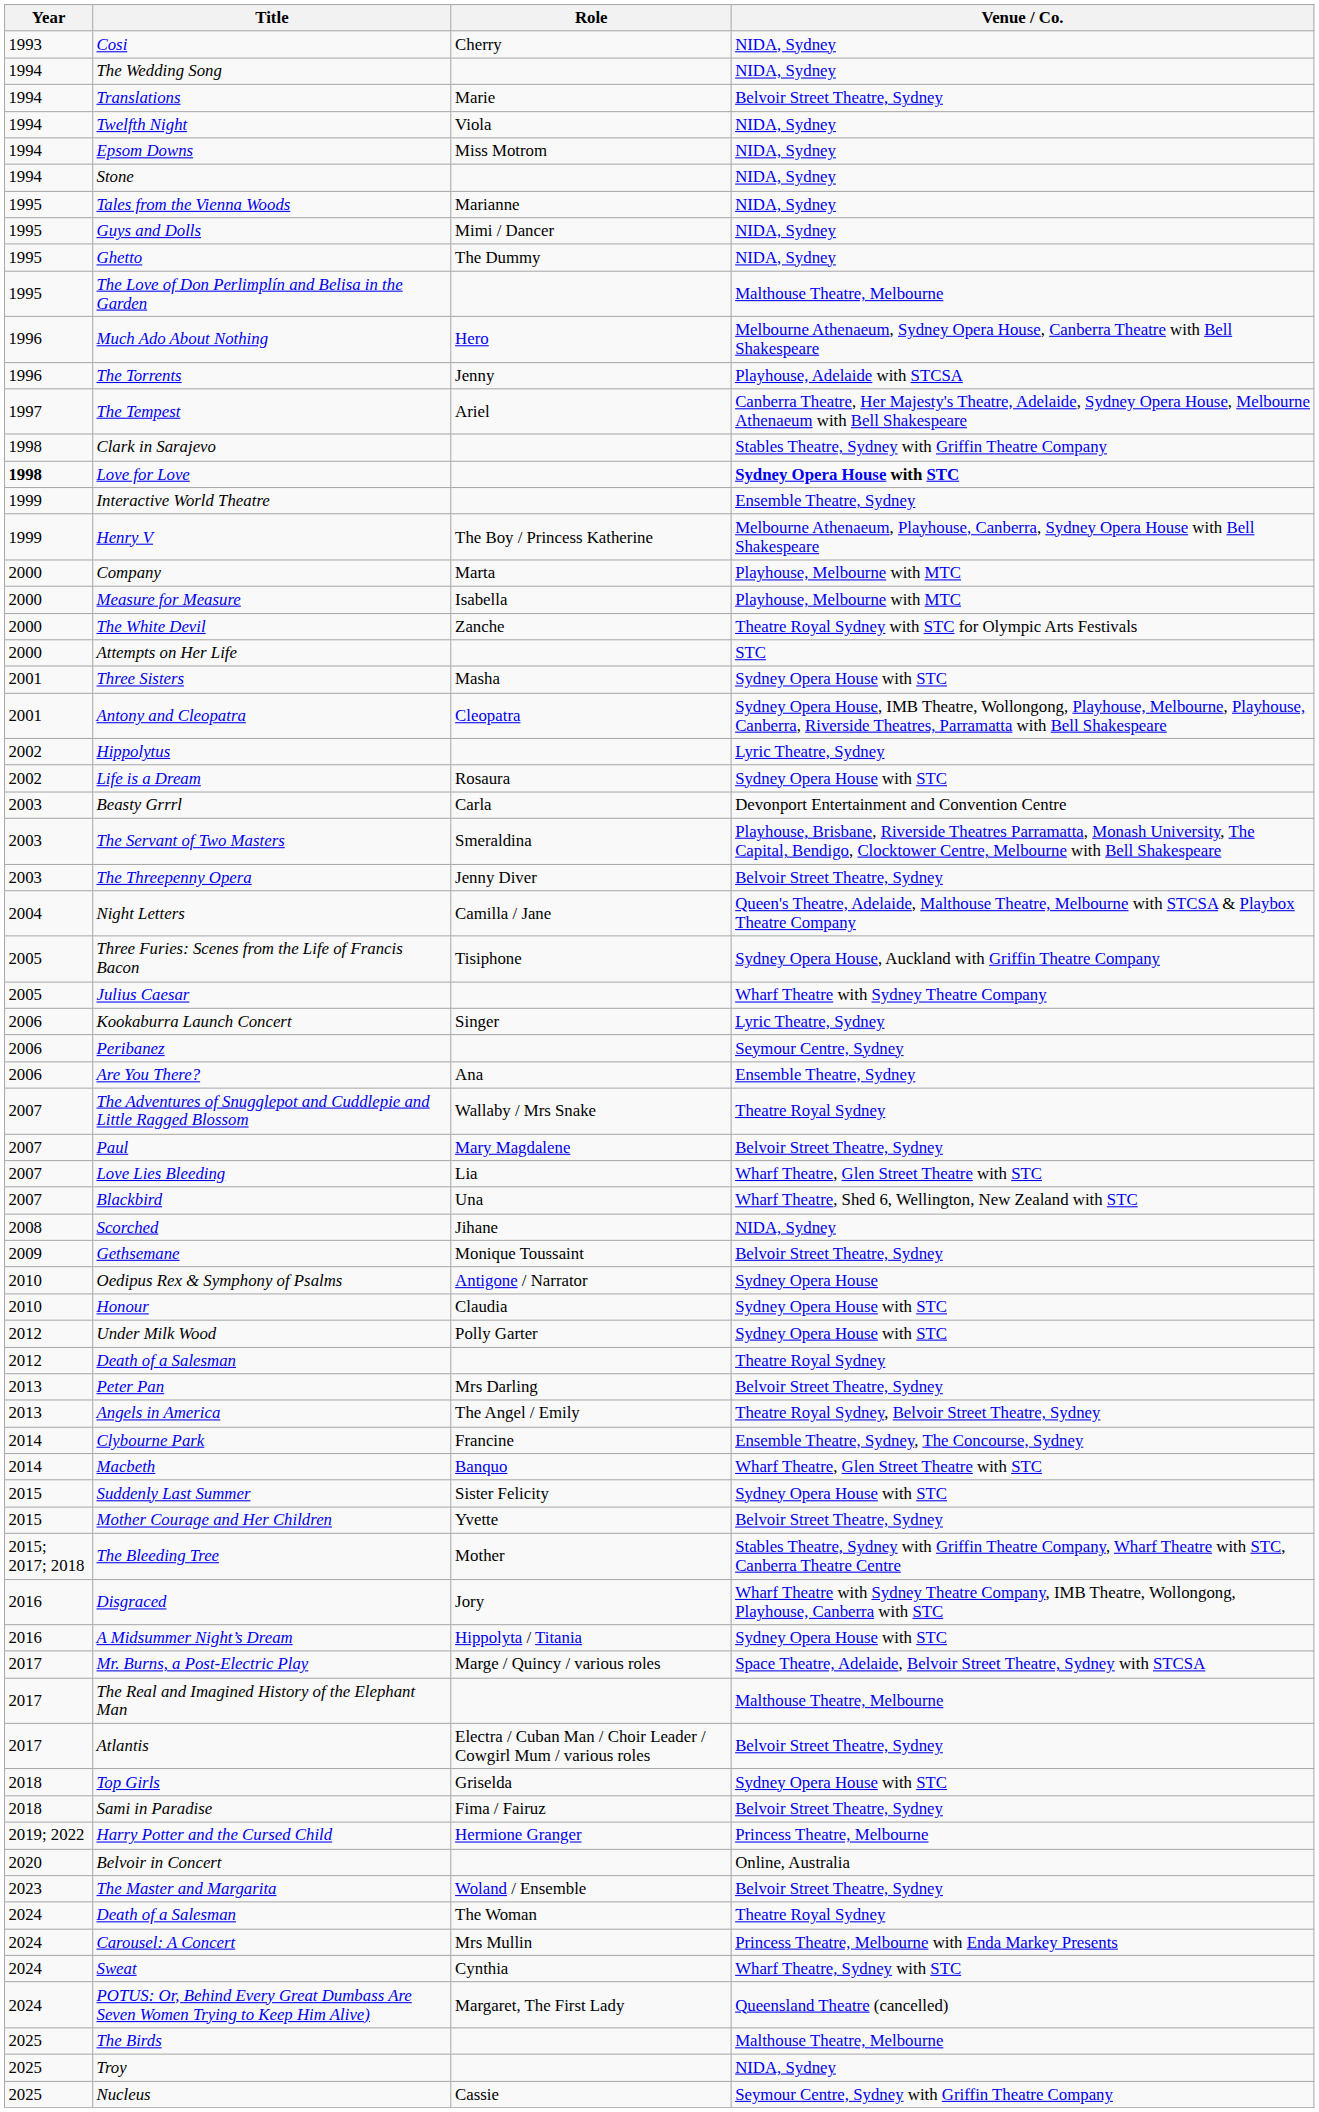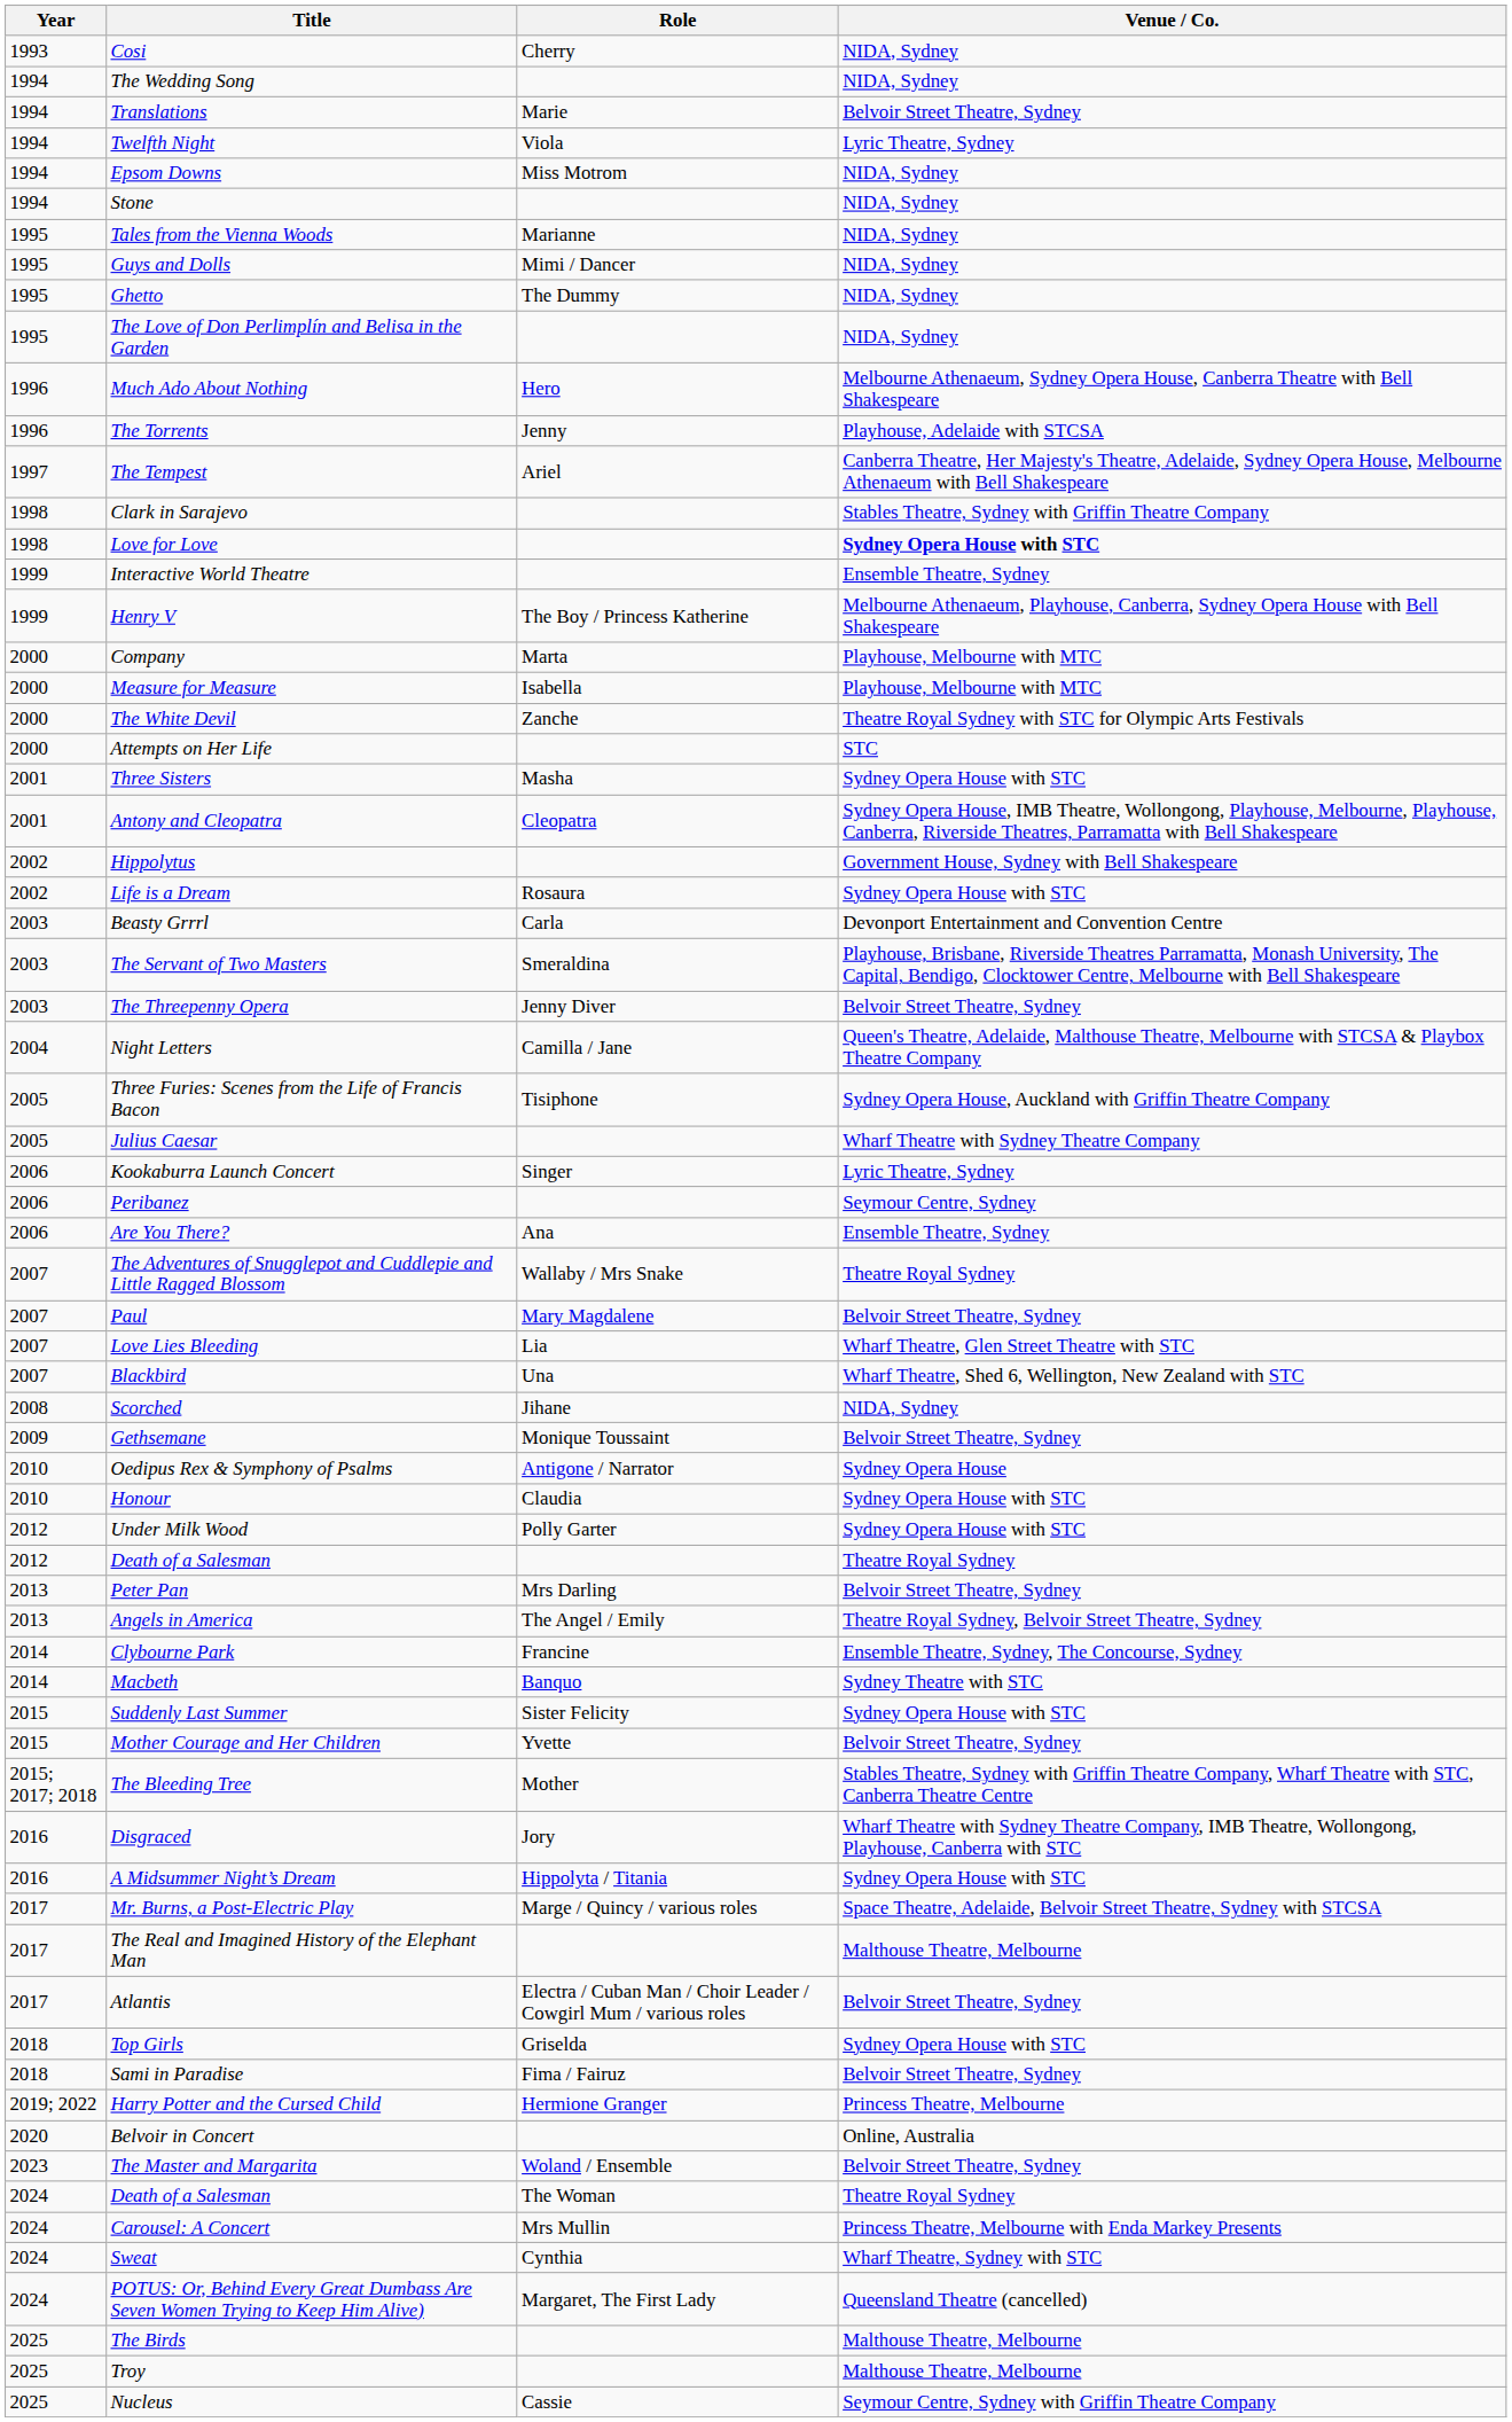Twelfth Night | Venue / Co.: NIDA, Sydney -> Lyric Theatre, Sydney
The Love of Don Perlimplín and Belisa in the Garden | Venue / Co.: Malthouse Theatre, Melbourne -> NIDA, Sydney
Love for Love | Year: bold -> normal
Hippolytus | Venue / Co.: Lyric Theatre, Sydney -> Government House, Sydney with Bell Shakespeare
Macbeth | Venue / Co.: Wharf Theatre, Glen Street Theatre with STC -> Sydney Theatre with STC
Troy | Venue / Co.: NIDA, Sydney -> Malthouse Theatre, Melbourne
